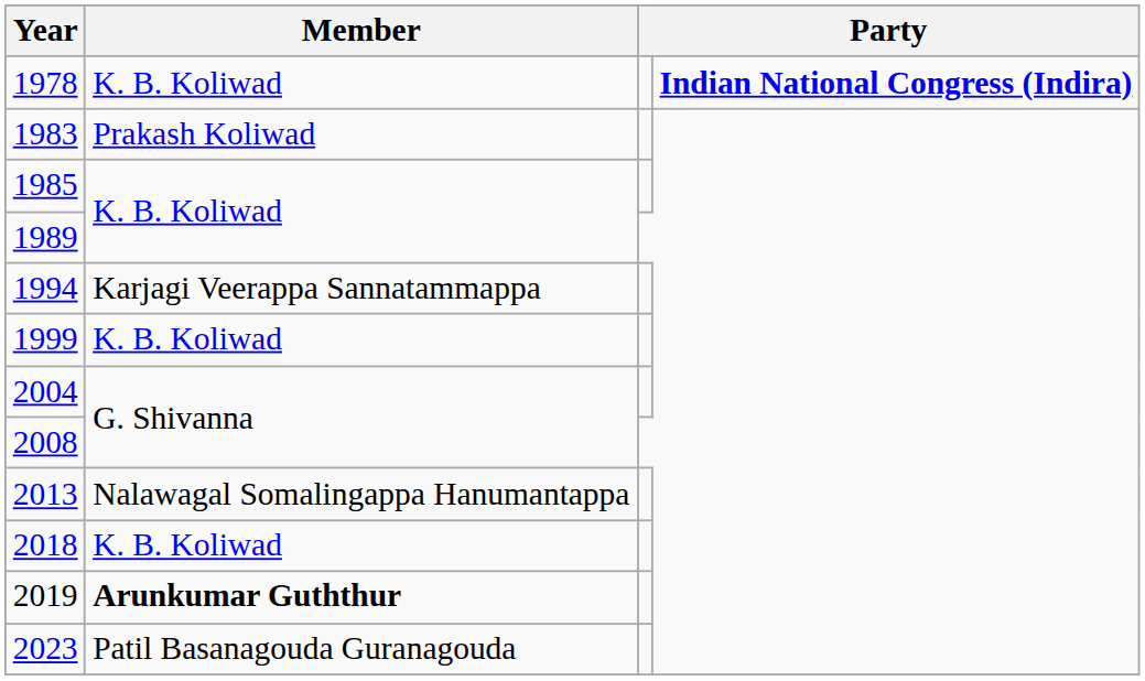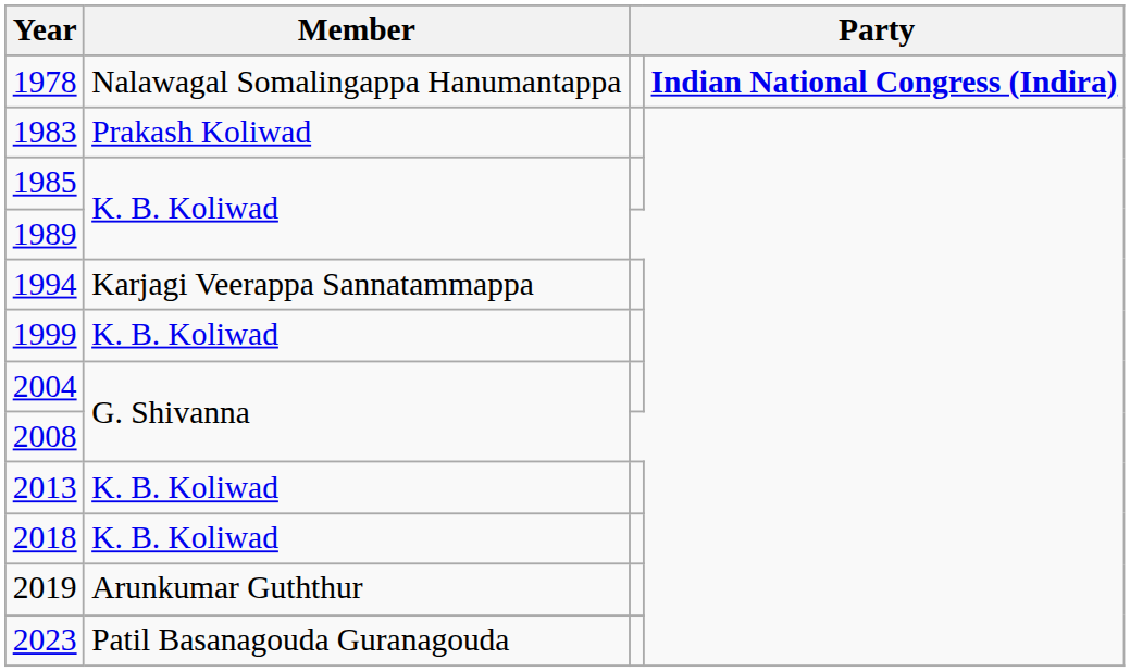1978 | Member: K. B. Koliwad -> Nalawagal Somalingappa Hanumantappa
2013 | Member: Nalawagal Somalingappa Hanumantappa -> K. B. Koliwad
2019 | Member: bold -> normal
